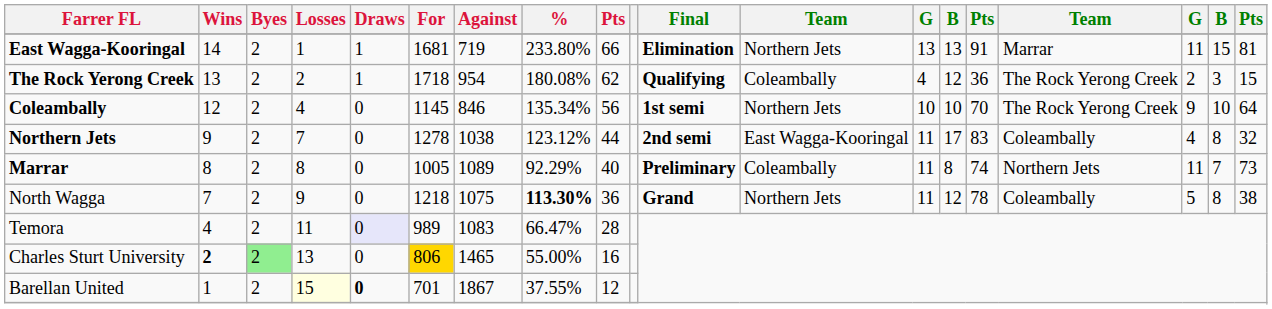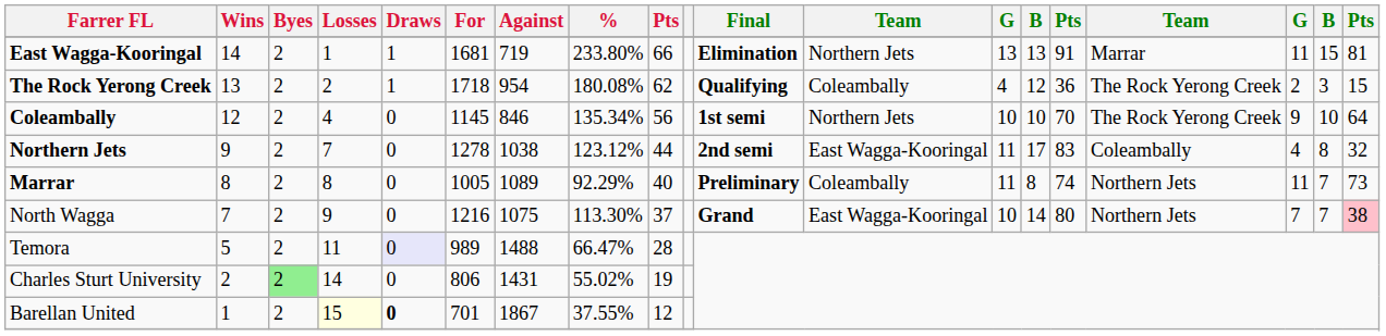North Wagga | For: 1218 -> 1216
North Wagga | %: bold -> normal
North Wagga | column 9: 36 -> 37
North Wagga | column 12: Northern Jets -> East Wagga-Kooringal
North Wagga | column 13: 11 -> 10
North Wagga | column 14: 12 -> 14
North Wagga | column 15: 78 -> 80
North Wagga | column 16: Coleambally -> Northern Jets
North Wagga | column 17: 5 -> 7
North Wagga | column 18: 8 -> 7
North Wagga | column 19: no background -> pink background
Temora | Wins: 4 -> 5
Temora | Against: 1083 -> 1488
Charles Sturt University | Wins: bold -> normal
Charles Sturt University | Losses: 13 -> 14
Charles Sturt University | For: gold background -> no background
Charles Sturt University | Against: 1465 -> 1431
Charles Sturt University | %: 55.00% -> 55.02%
Charles Sturt University | column 9: 16 -> 19
